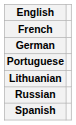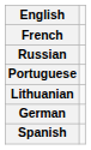rows swapped: German <-> Russian
